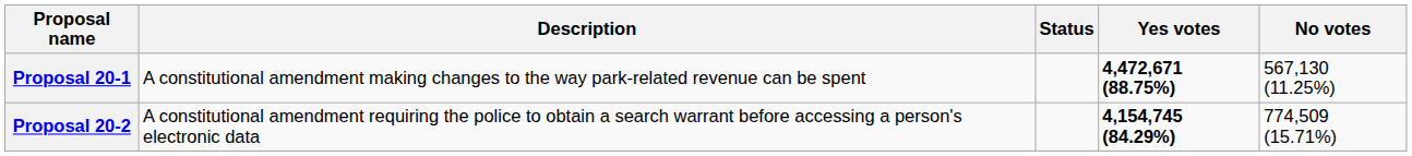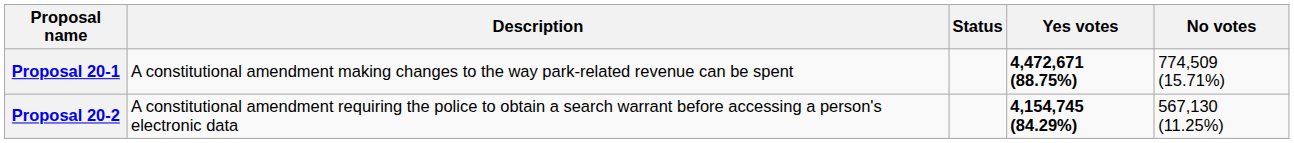Proposal 20-1 | No votes: 567,130 (11.25%) -> 774,509 (15.71%)
Proposal 20-2 | No votes: 774,509 (15.71%) -> 567,130 (11.25%)
